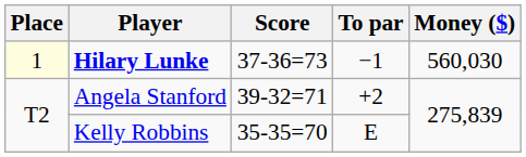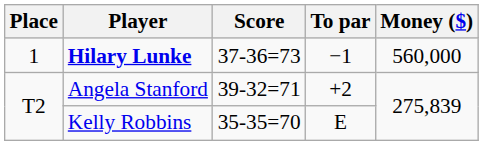Hilary Lunke | Place: lightyellow background -> no background
Hilary Lunke | Money ($): 560,030 -> 560,000
